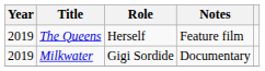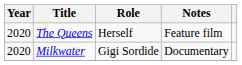The Queens | Year: 2019 -> 2020
Milkwater | Year: 2019 -> 2020
